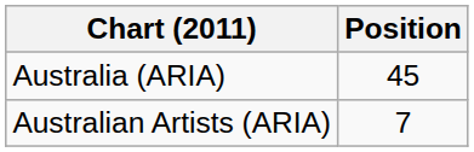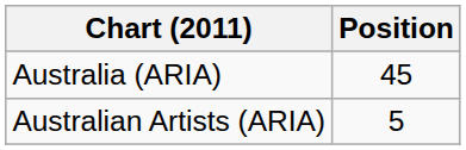Australian Artists (ARIA) | Position: 7 -> 5
